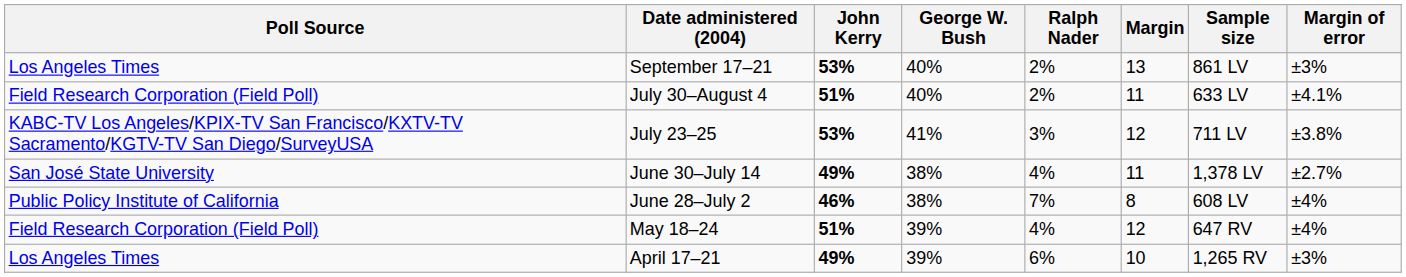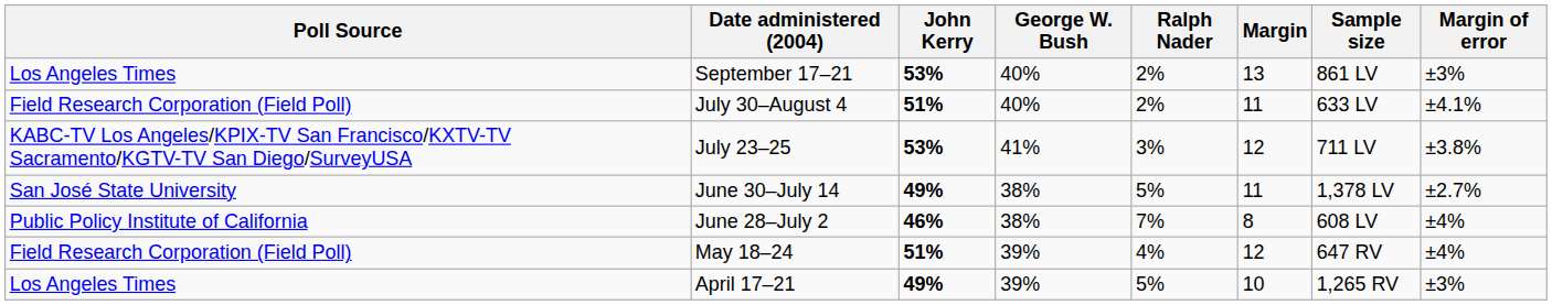June 30–July 14 | Ralph Nader: 4% -> 5%
April 17–21 | Ralph Nader: 6% -> 5%
